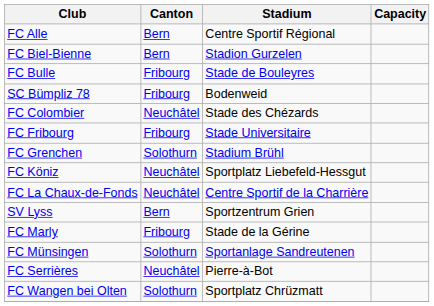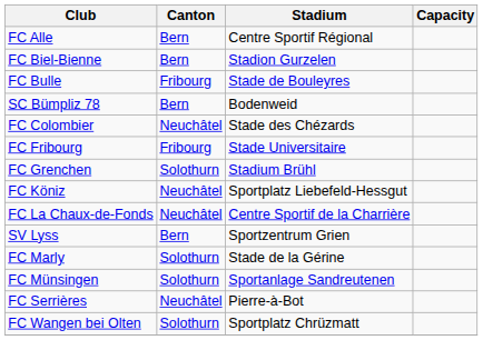SC Bümpliz 78 | Canton: Fribourg -> Bern
FC Marly | Canton: Fribourg -> Solothurn
